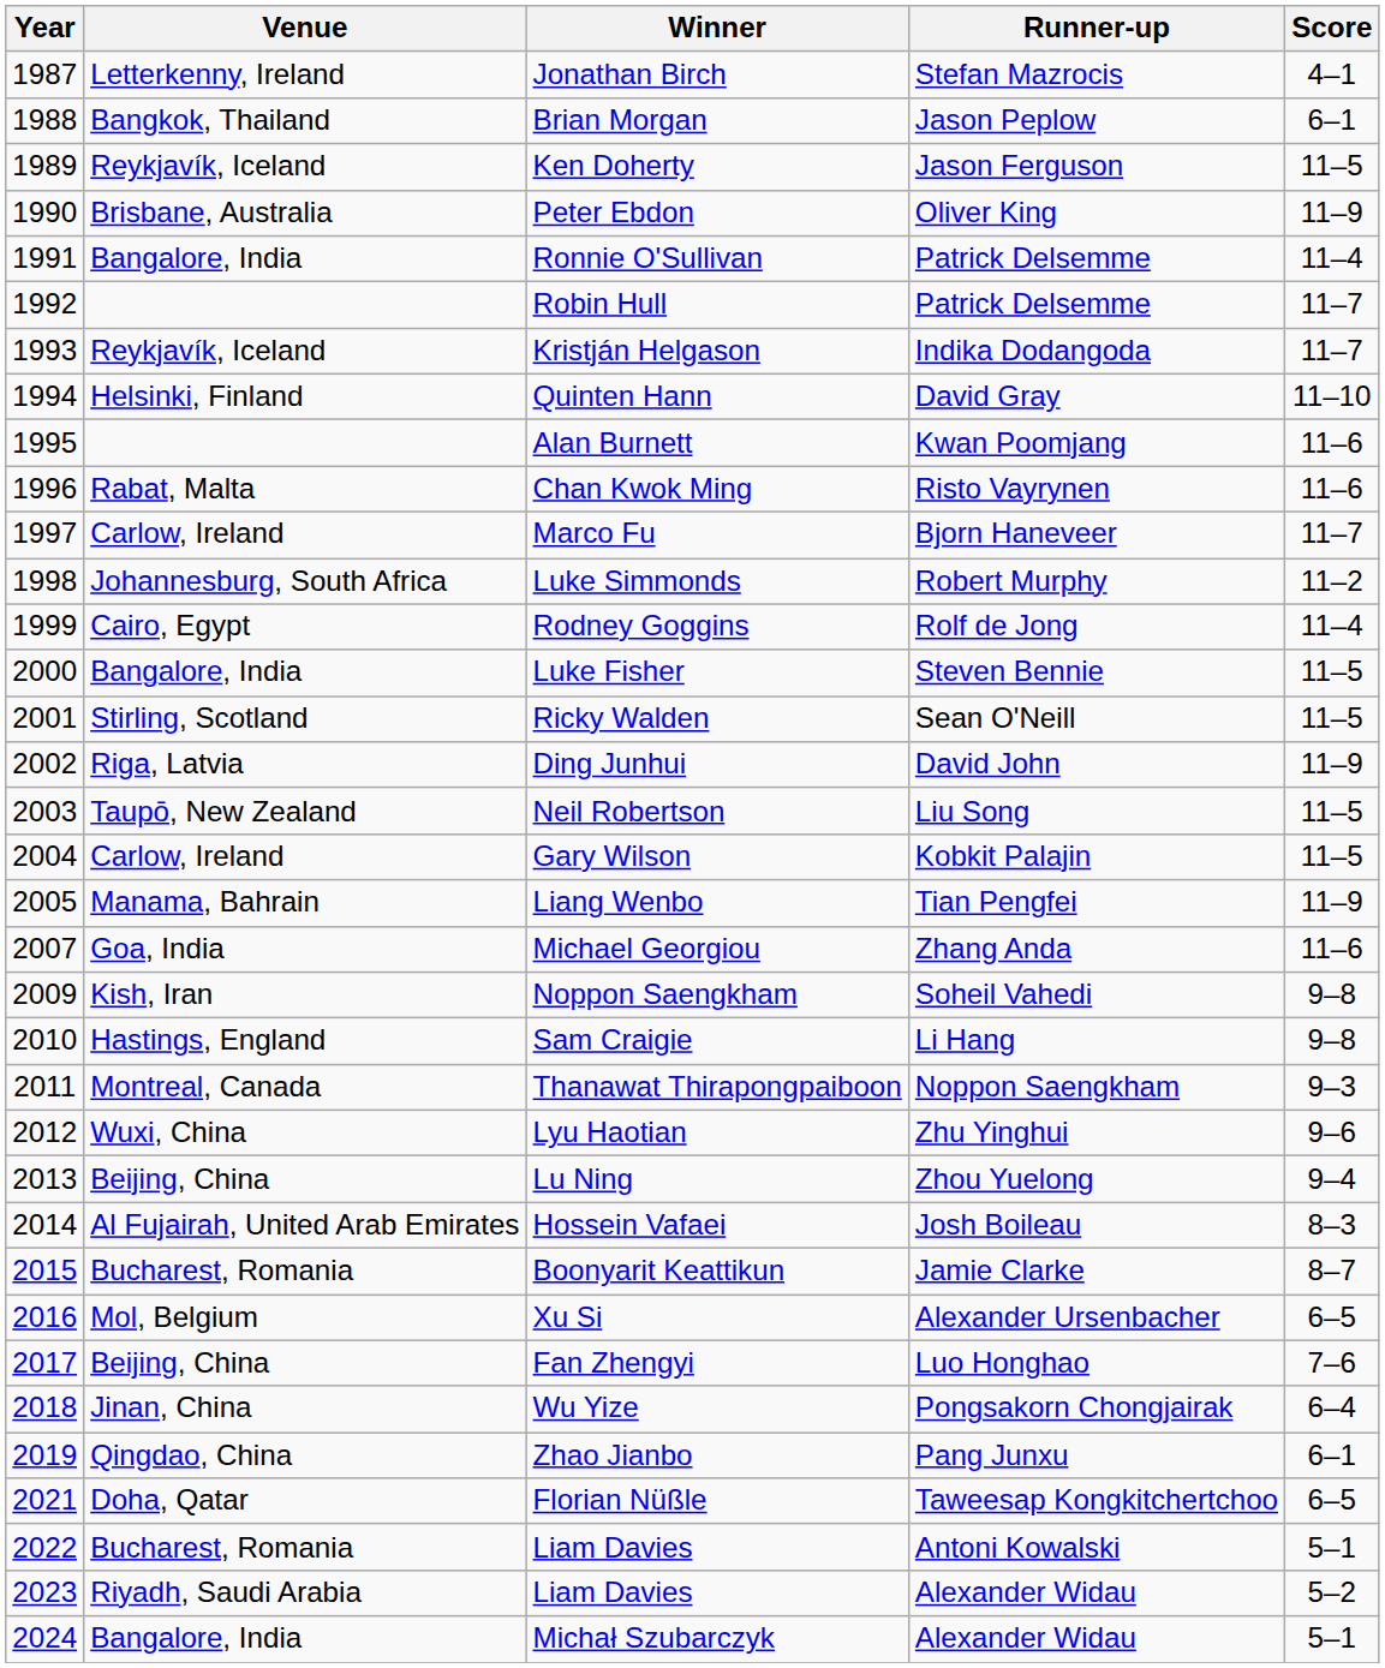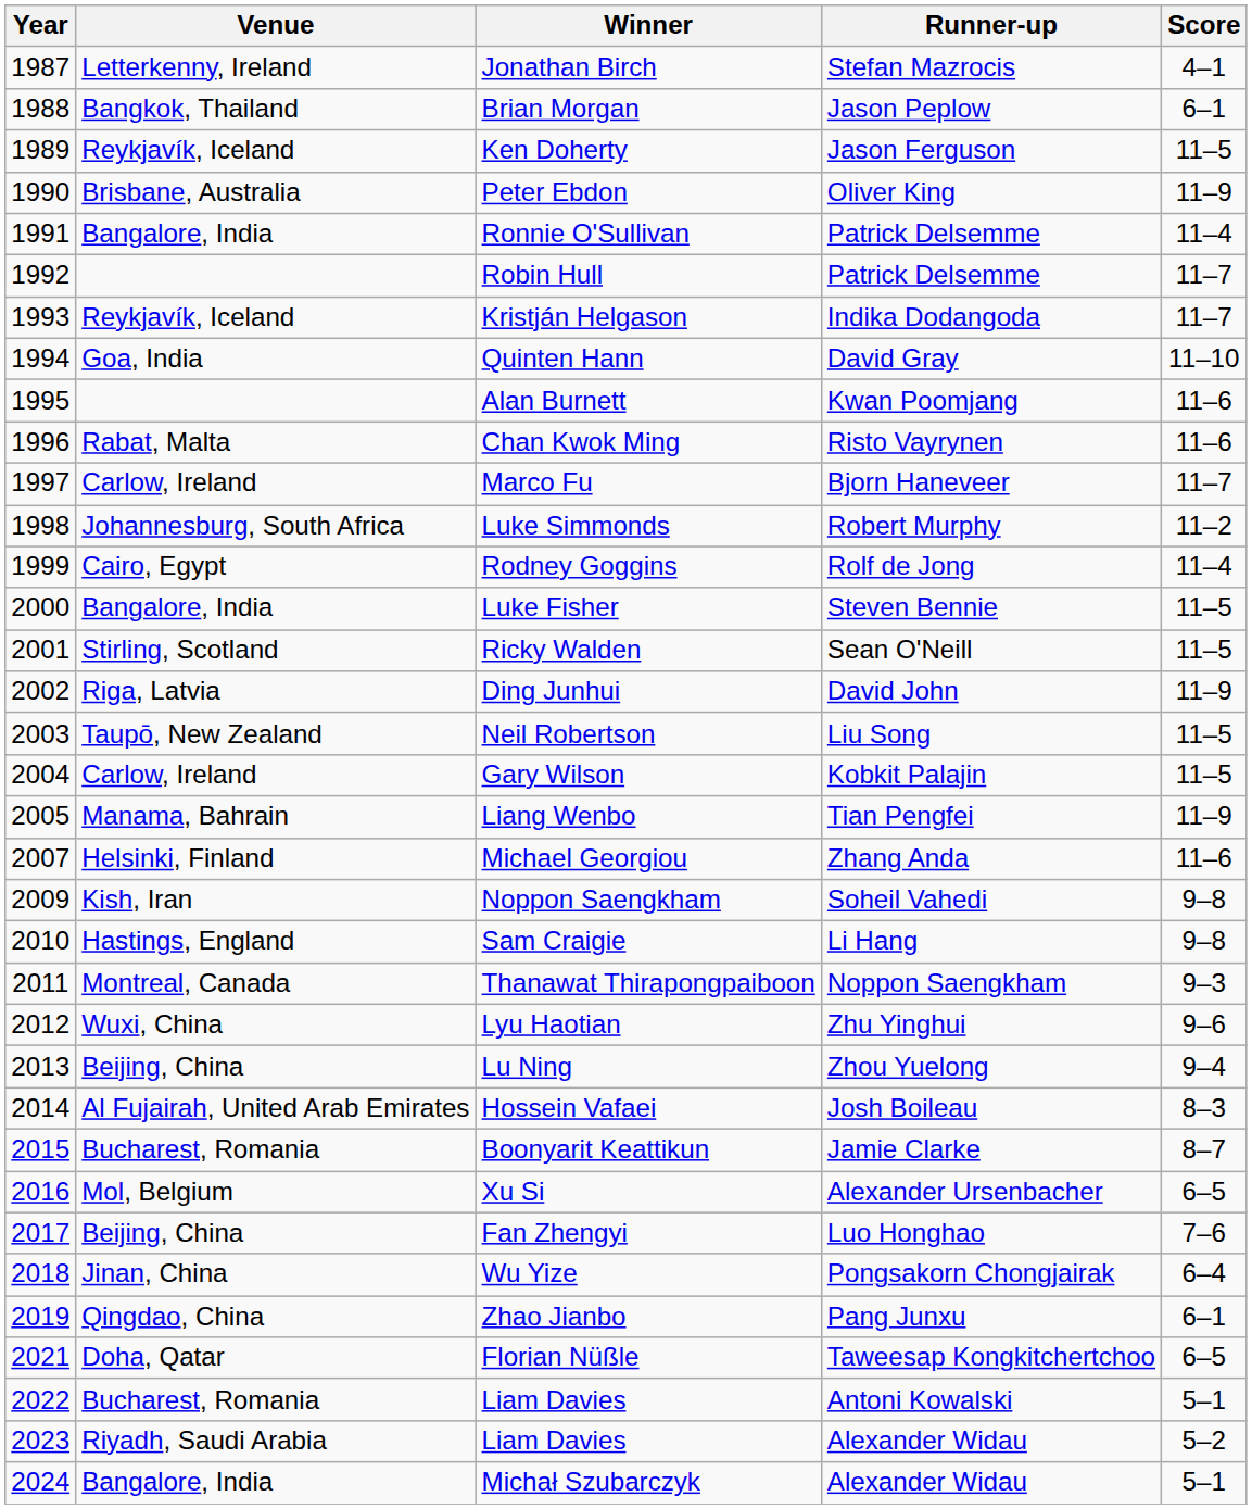Quinten Hann | Venue: Helsinki, Finland -> Goa, India
Michael Georgiou | Venue: Goa, India -> Helsinki, Finland
